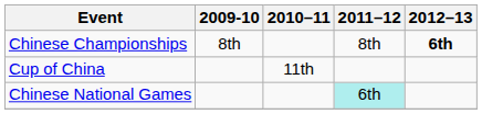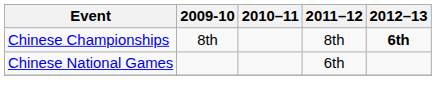- row: Cup of China | 11th
Chinese National Games | 2011–12: paleturquoise background -> no background
